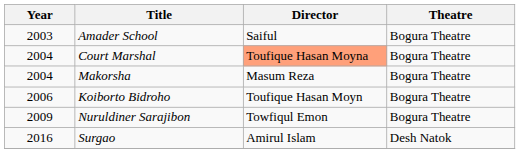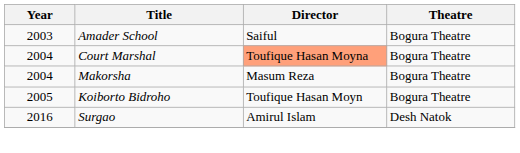Koiborto Bidroho | Year: 2006 -> 2005
- row: 2009 | Nuruldiner Sarajibon | Towfiqul Emon | Bogura Theatre
